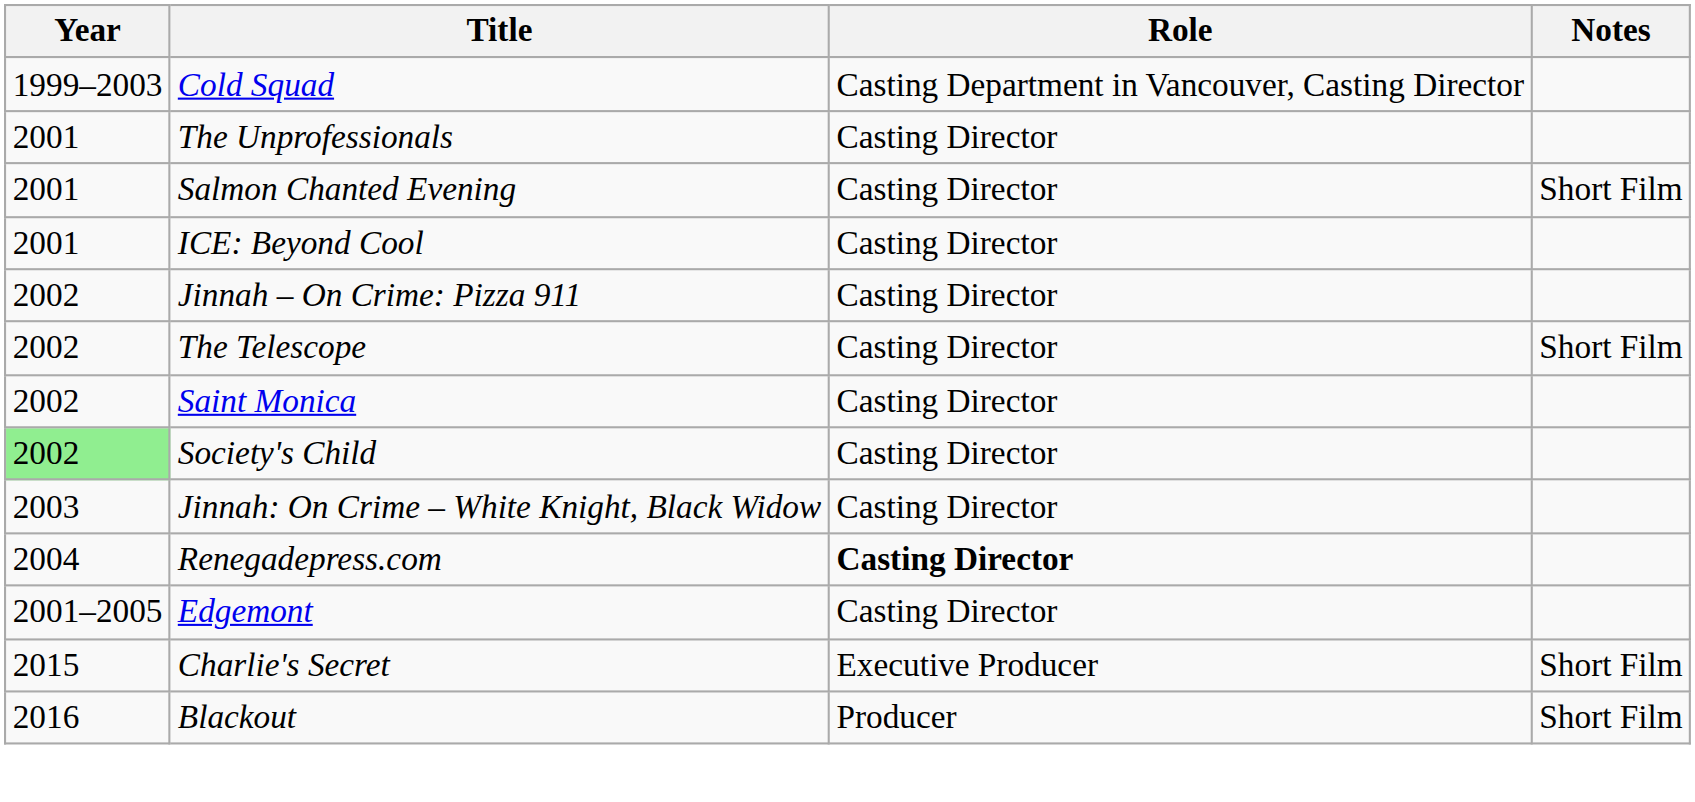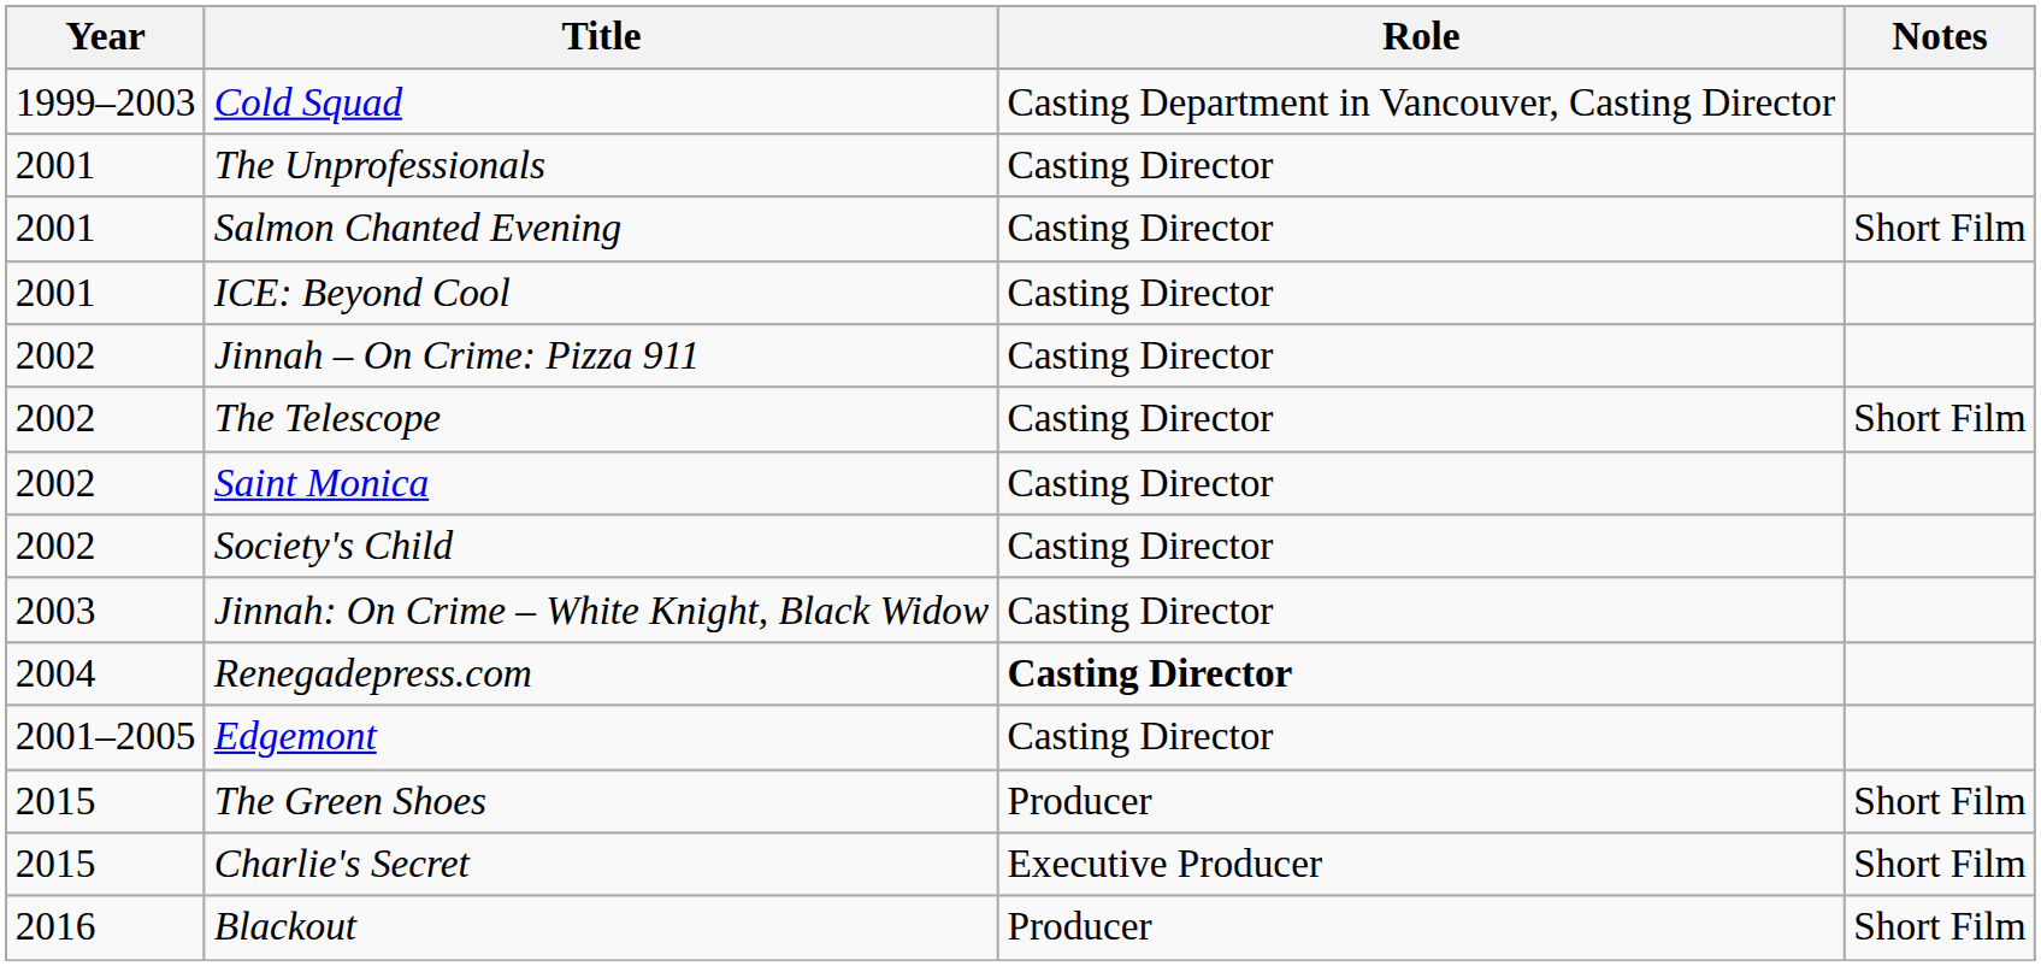Society's Child | Year: lightgreen background -> no background
+ row: 2015 | The Green Shoes | Producer | Short Film
